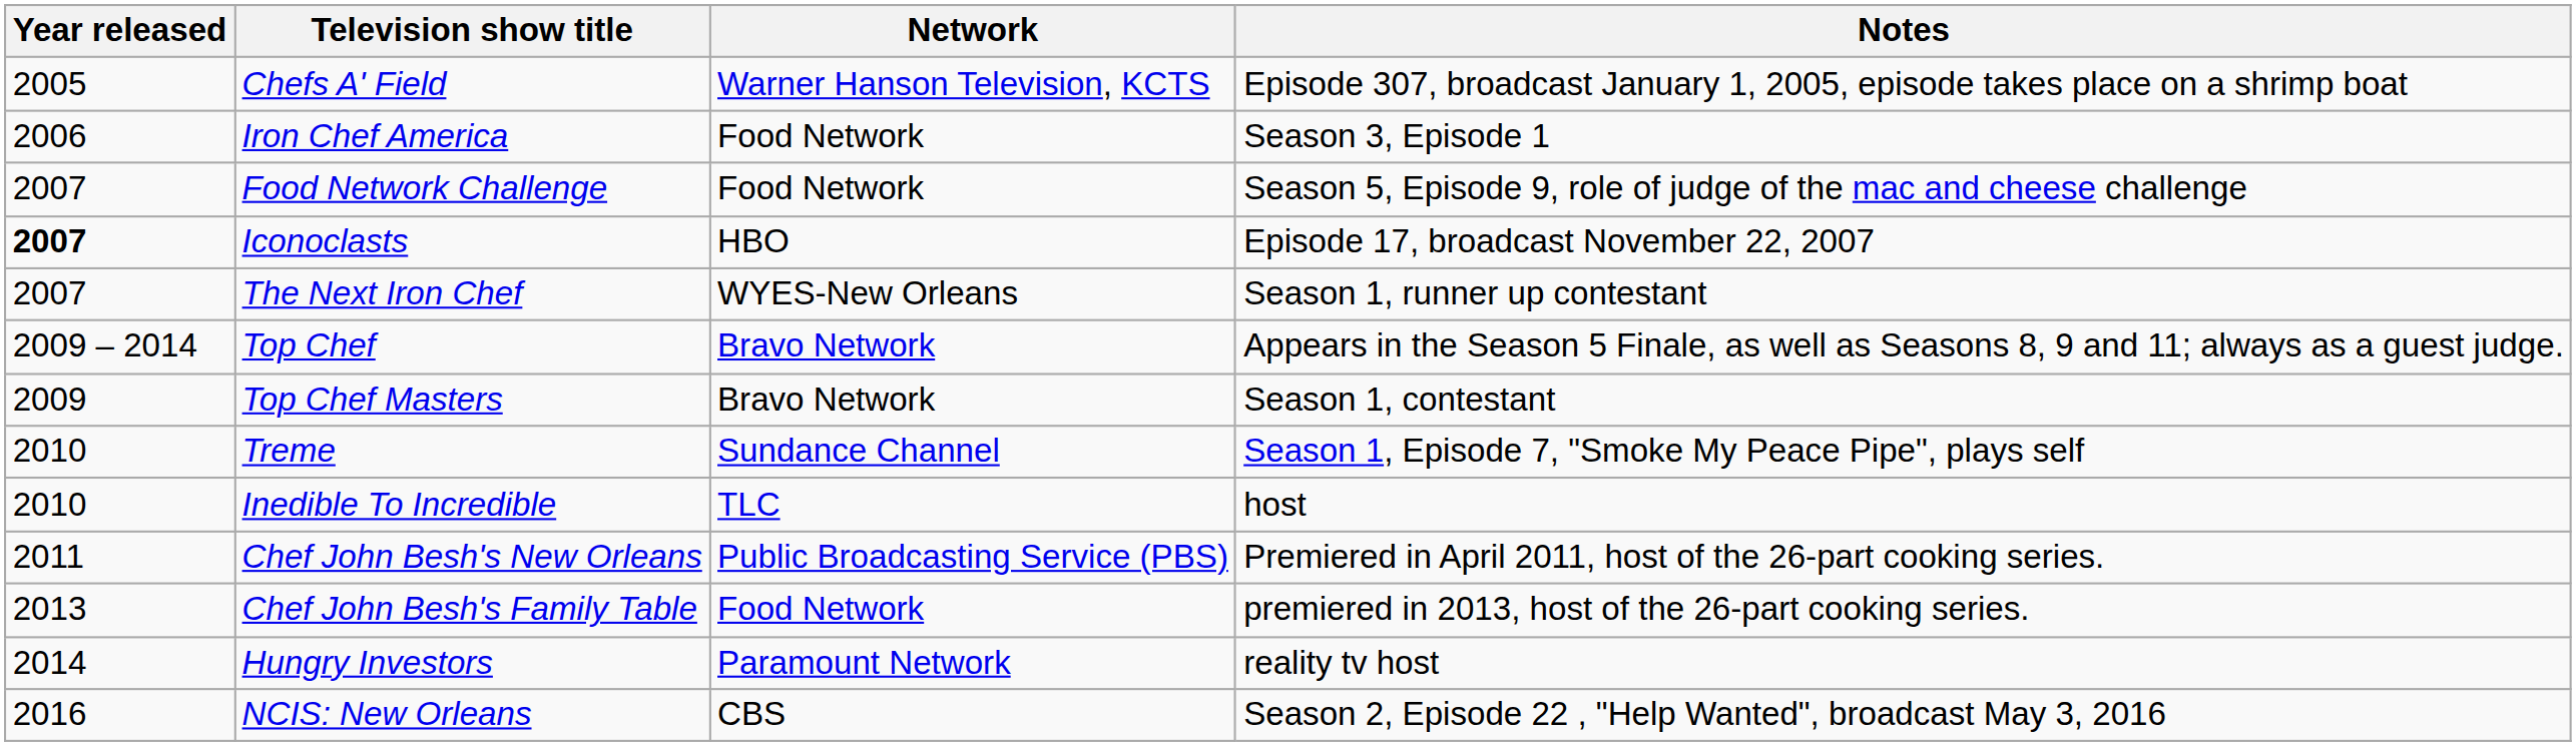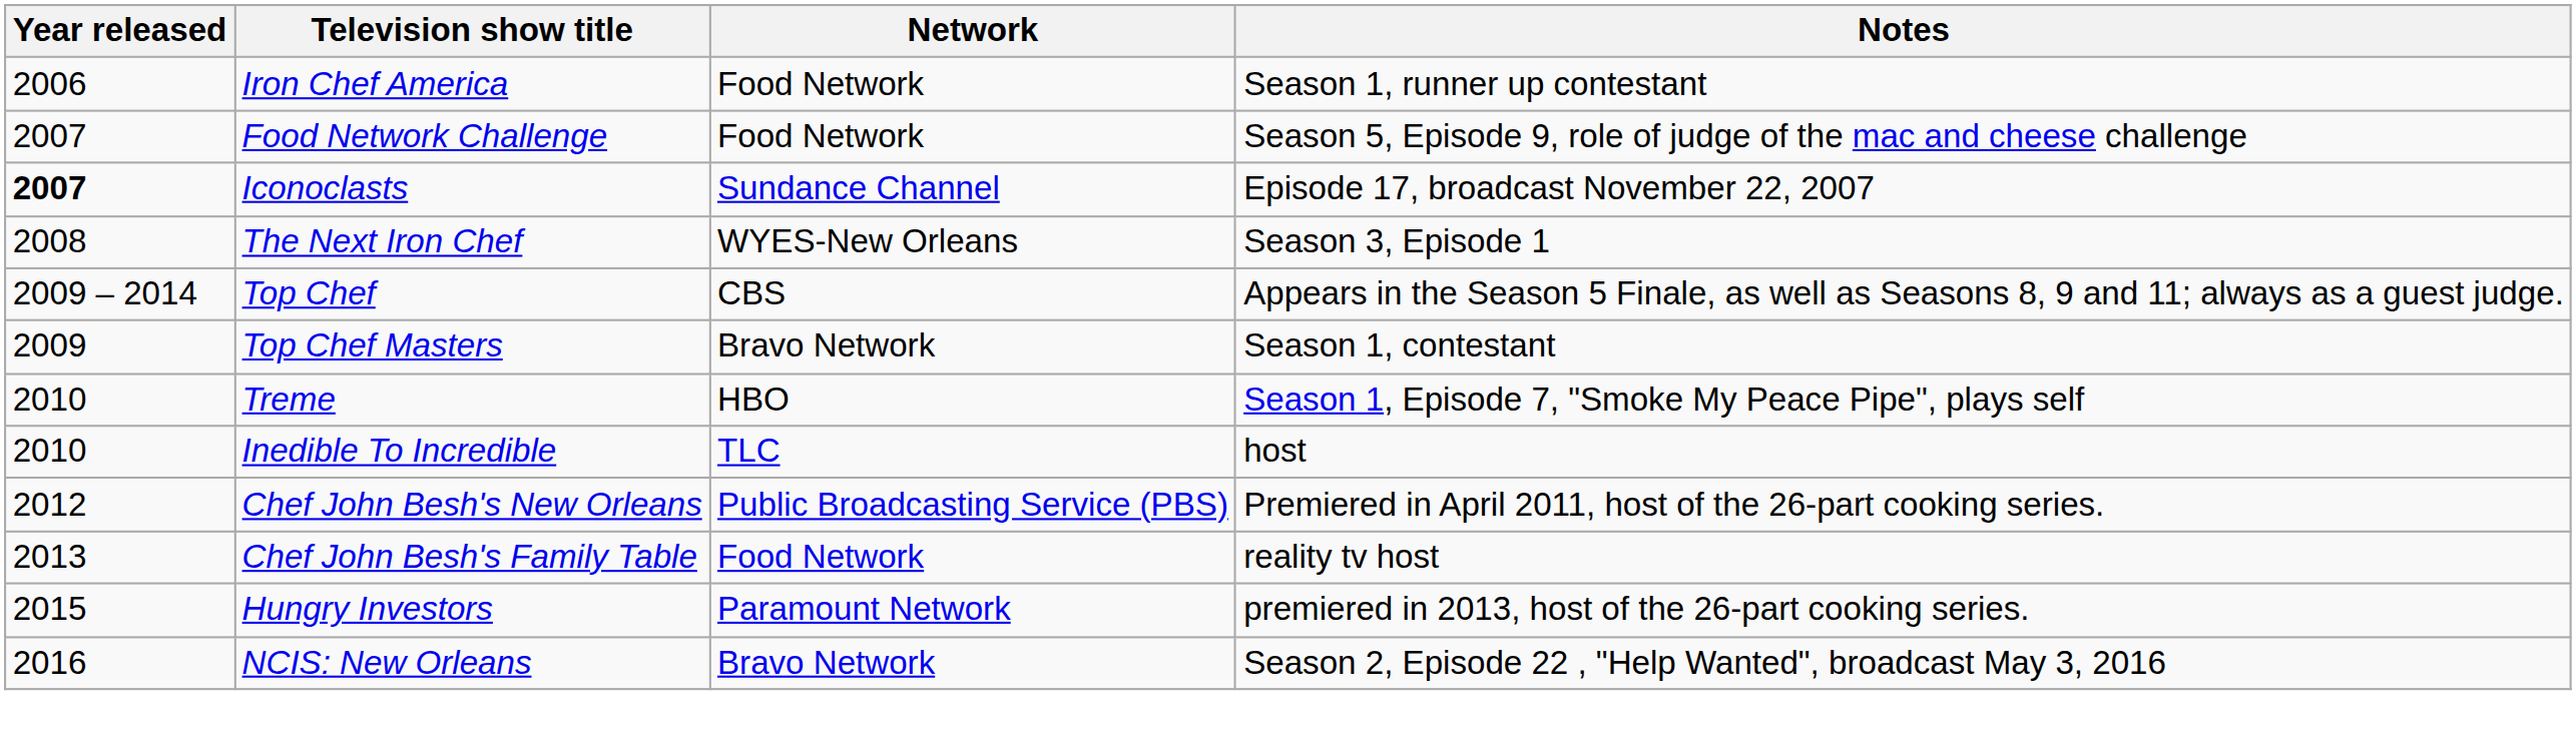- row: 2005 | Chefs A' Field | Warner Hanson Television, KCTS | Episode 307, broadcast January 1, 2005, episode takes place on a shrimp boat
Iron Chef America | Notes: Season 3, Episode 1 -> Season 1, runner up contestant
Iconoclasts | Network: HBO -> Sundance Channel
The Next Iron Chef | Year released: 2007 -> 2008
The Next Iron Chef | Notes: Season 1, runner up contestant -> Season 3, Episode 1
Top Chef | Network: Bravo Network -> CBS
Treme | Network: Sundance Channel -> HBO
Chef John Besh's New Orleans | Year released: 2011 -> 2012
Chef John Besh's Family Table | Notes: premiered in 2013, host of the 26-part cooking series. -> reality tv host
Hungry Investors | Year released: 2014 -> 2015
Hungry Investors | Notes: reality tv host -> premiered in 2013, host of the 26-part cooking series.
NCIS: New Orleans | Network: CBS -> Bravo Network
